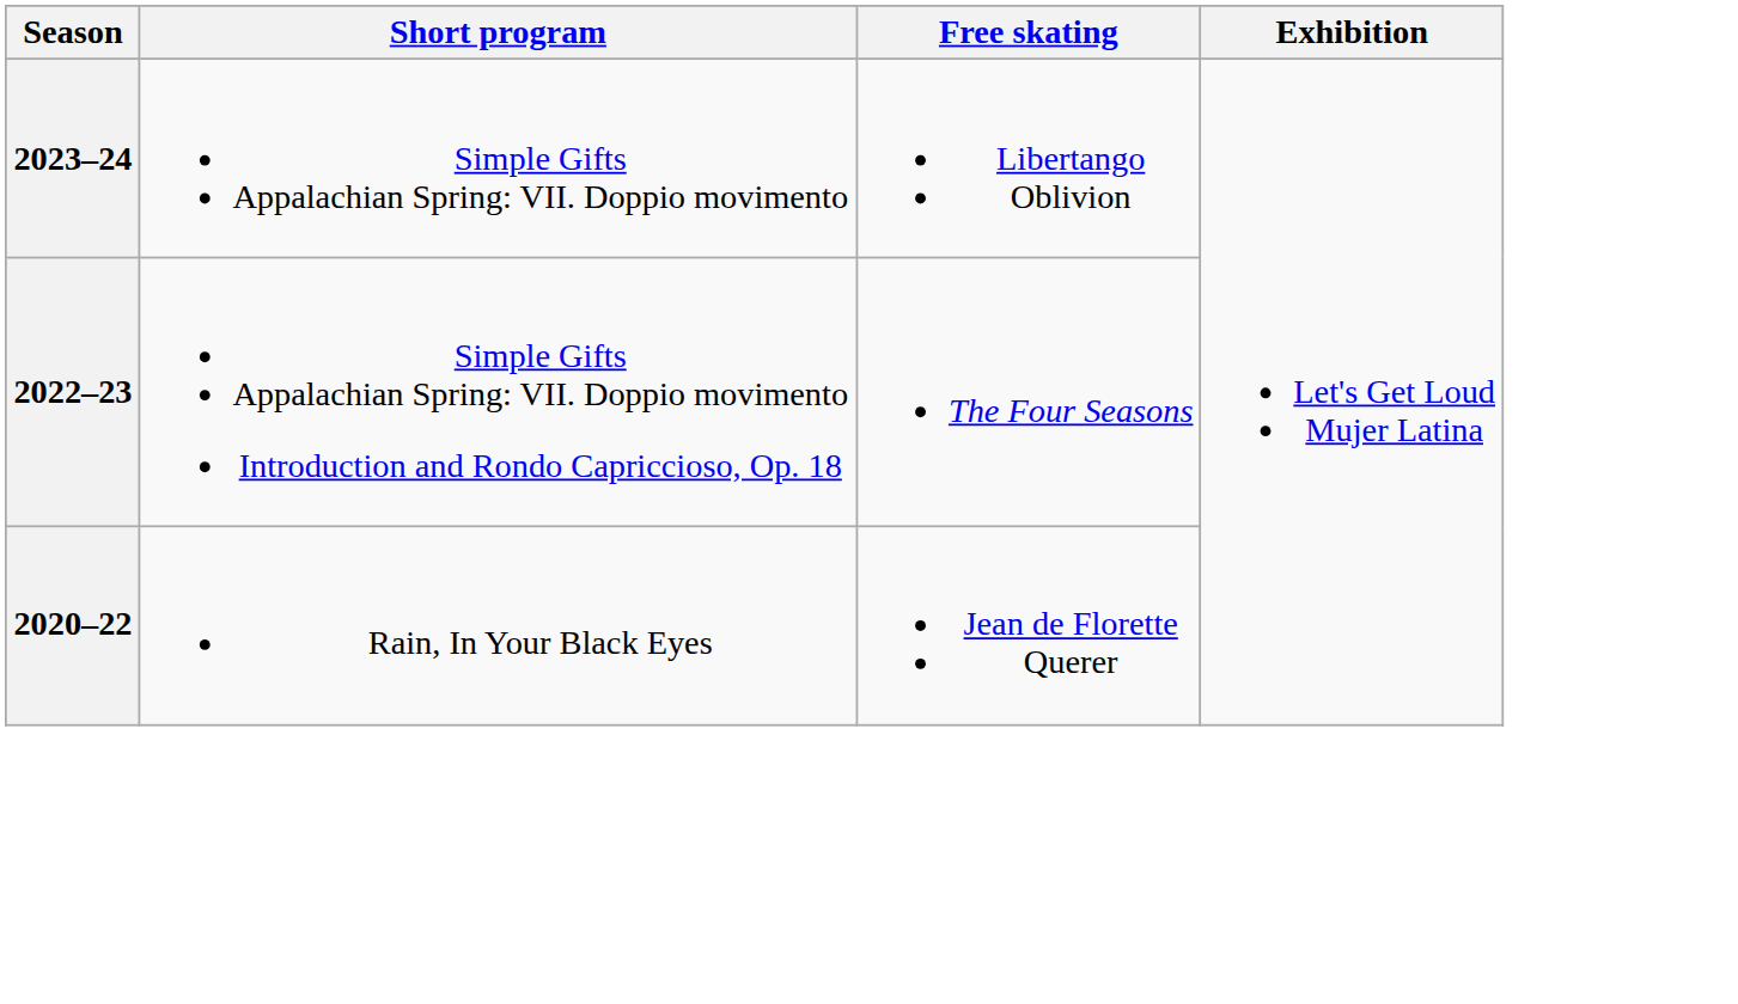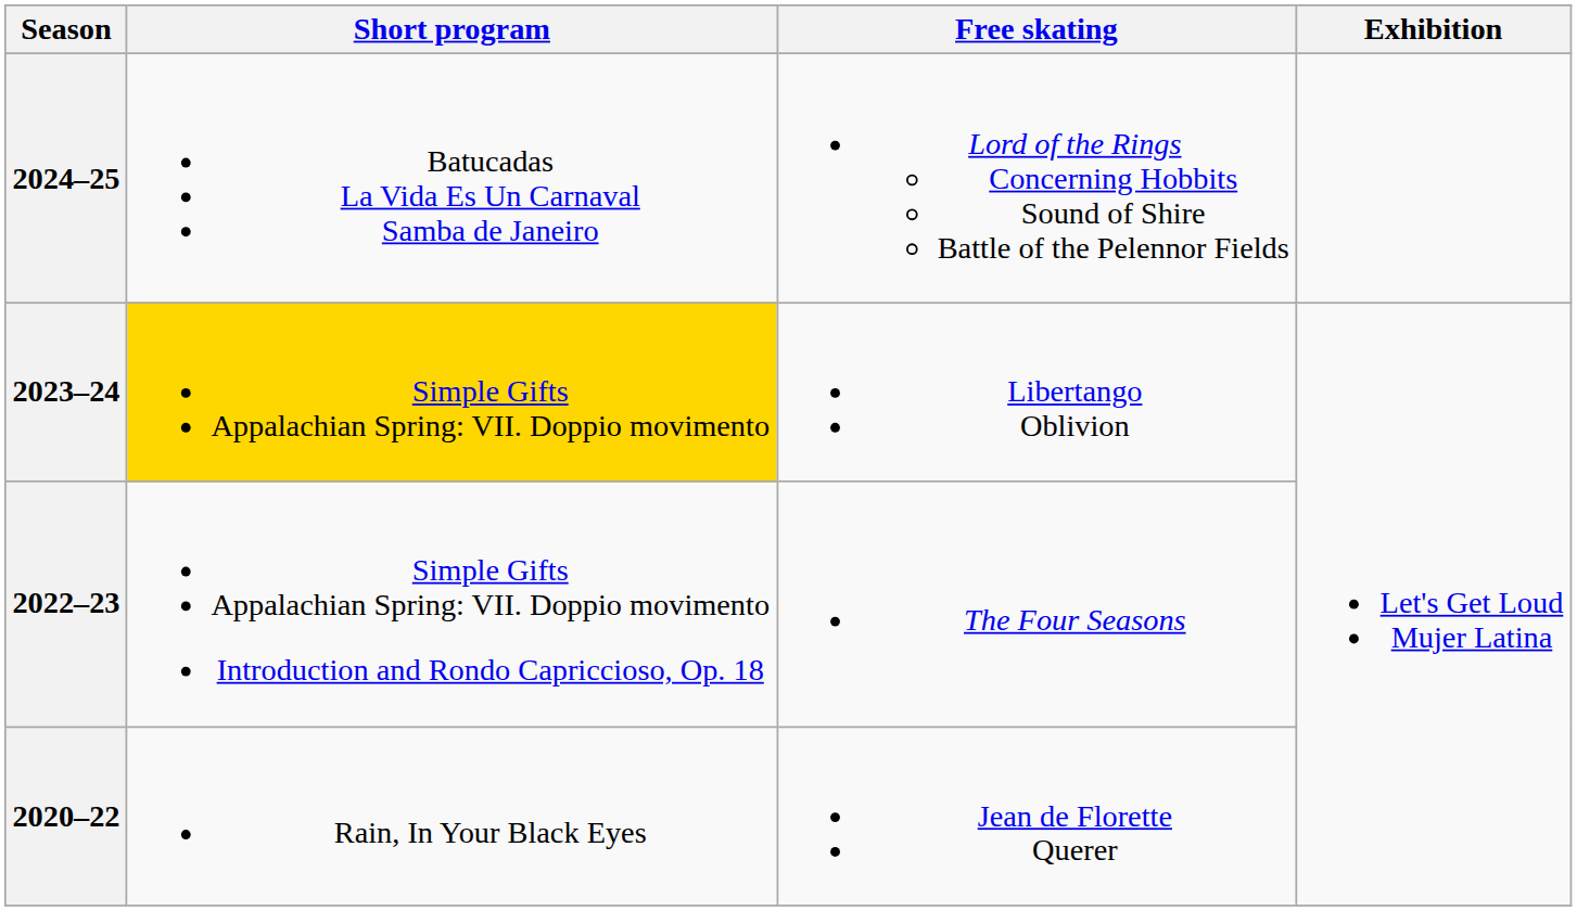+ row: 2024–25 | Batucadas La Vida Es Un Carnaval Samba de Janeiro | Lord of the Rings Concerning Hobbits Sound of Shire Battle of the Pelennor Fields
2023–24 | Short program: no background -> gold background
